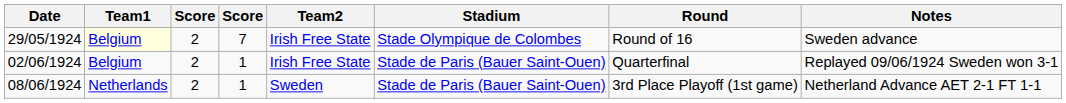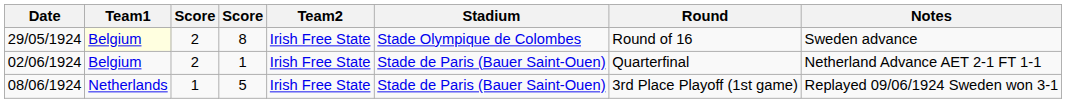29/05/1924 | column 4: 7 -> 8
02/06/1924 | Notes: Replayed 09/06/1924 Sweden won 3-1 -> Netherland Advance AET 2-1 FT 1-1
08/06/1924 | column 3: 2 -> 1
08/06/1924 | column 4: 1 -> 5
08/06/1924 | Team2: Sweden -> Irish Free State
08/06/1924 | Notes: Netherland Advance AET 2-1 FT 1-1 -> Replayed 09/06/1924 Sweden won 3-1
